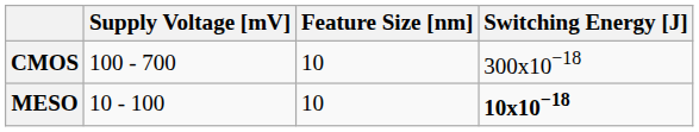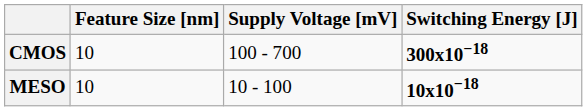columns swapped: Feature Size [nm] <-> Supply Voltage [mV]
CMOS | Switching Energy [J]: normal -> bold
